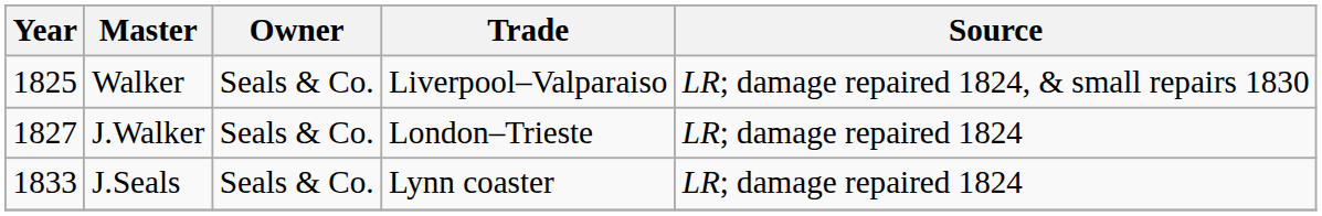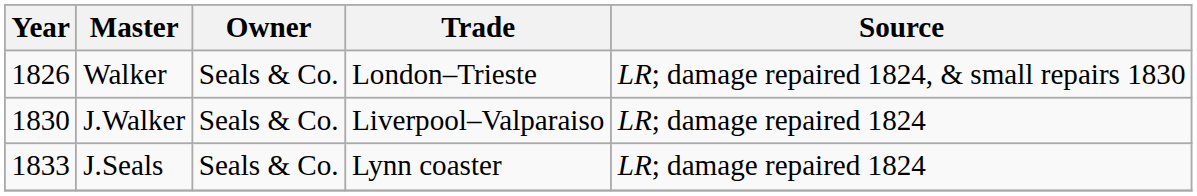Walker | Year: 1825 -> 1826
Walker | Trade: Liverpool–Valparaiso -> London–Trieste
J.Walker | Year: 1827 -> 1830
J.Walker | Trade: London–Trieste -> Liverpool–Valparaiso
